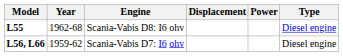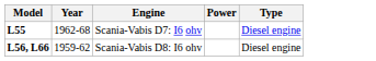- column: Displacement
L55 | Engine: Scania-Vabis D8: I6 ohv -> Scania-Vabis D7: I6 ohv
L56, L66 | Engine: Scania-Vabis D7: I6 ohv -> Scania-Vabis D8: I6 ohv
